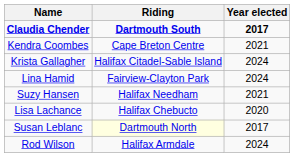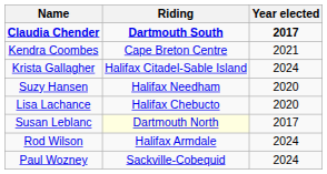- row: Lina Hamid | Fairview-Clayton Park | 2024
Suzy Hansen | Year elected: 2021 -> 2020
+ row: Paul Wozney | Sackville-Cobequid | 2024
